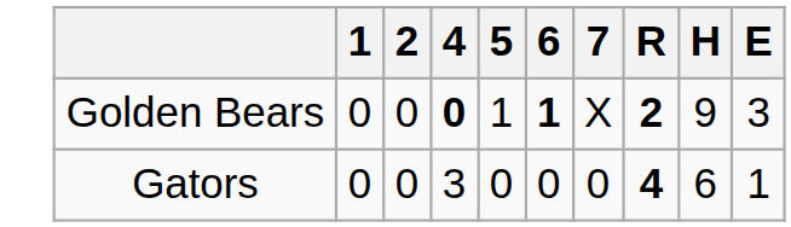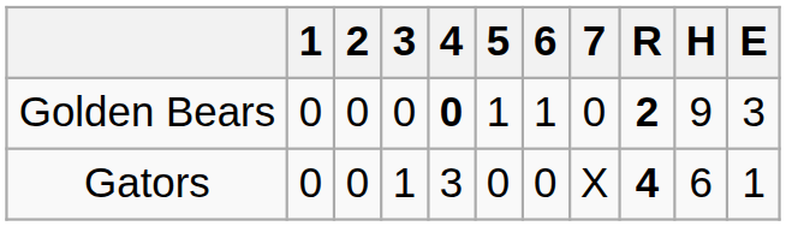+ column: 3 | 0 | 1
Golden Bears | 6: bold -> normal
Golden Bears | 7: X -> 0
Gators | 7: 0 -> X
